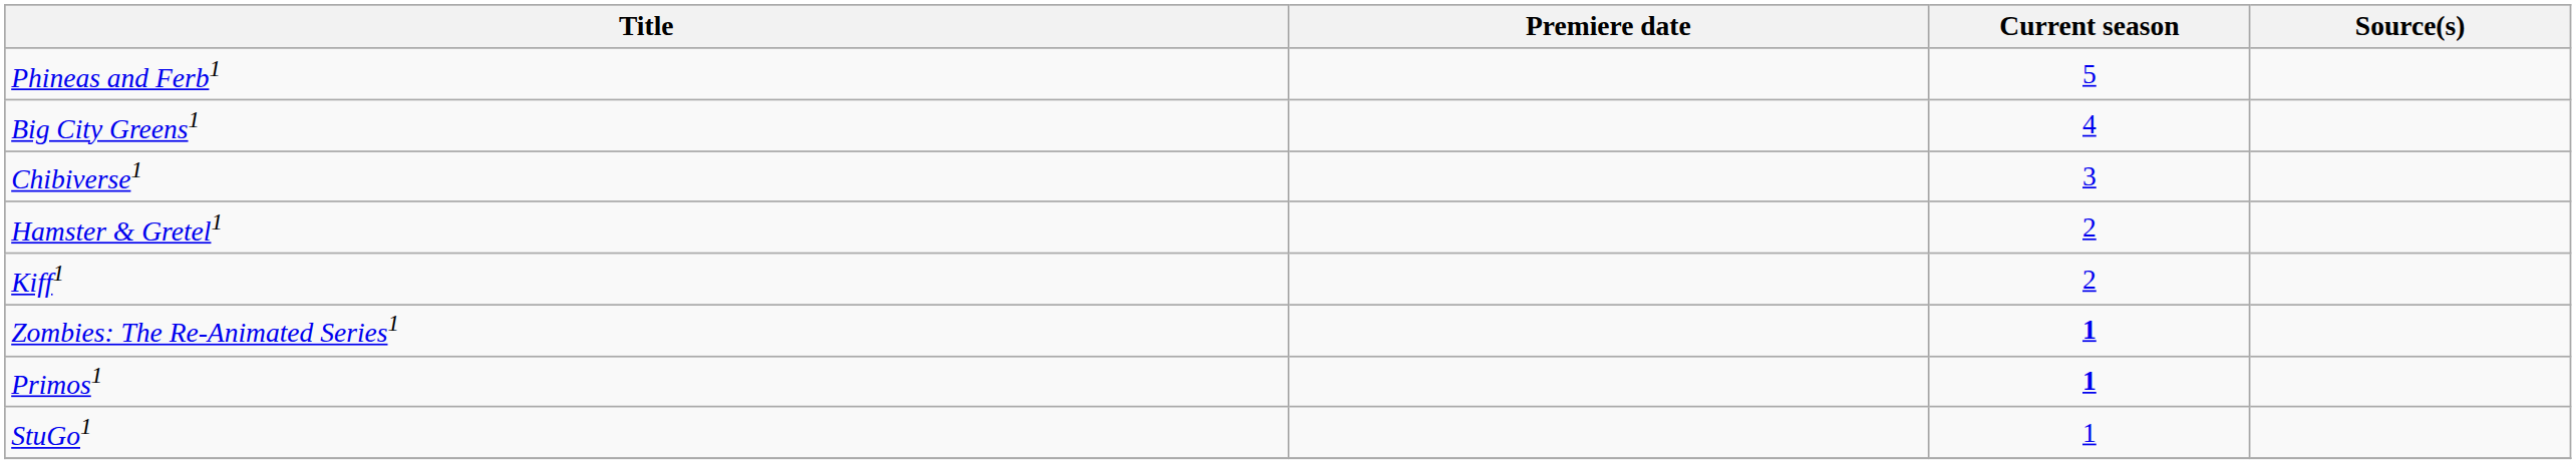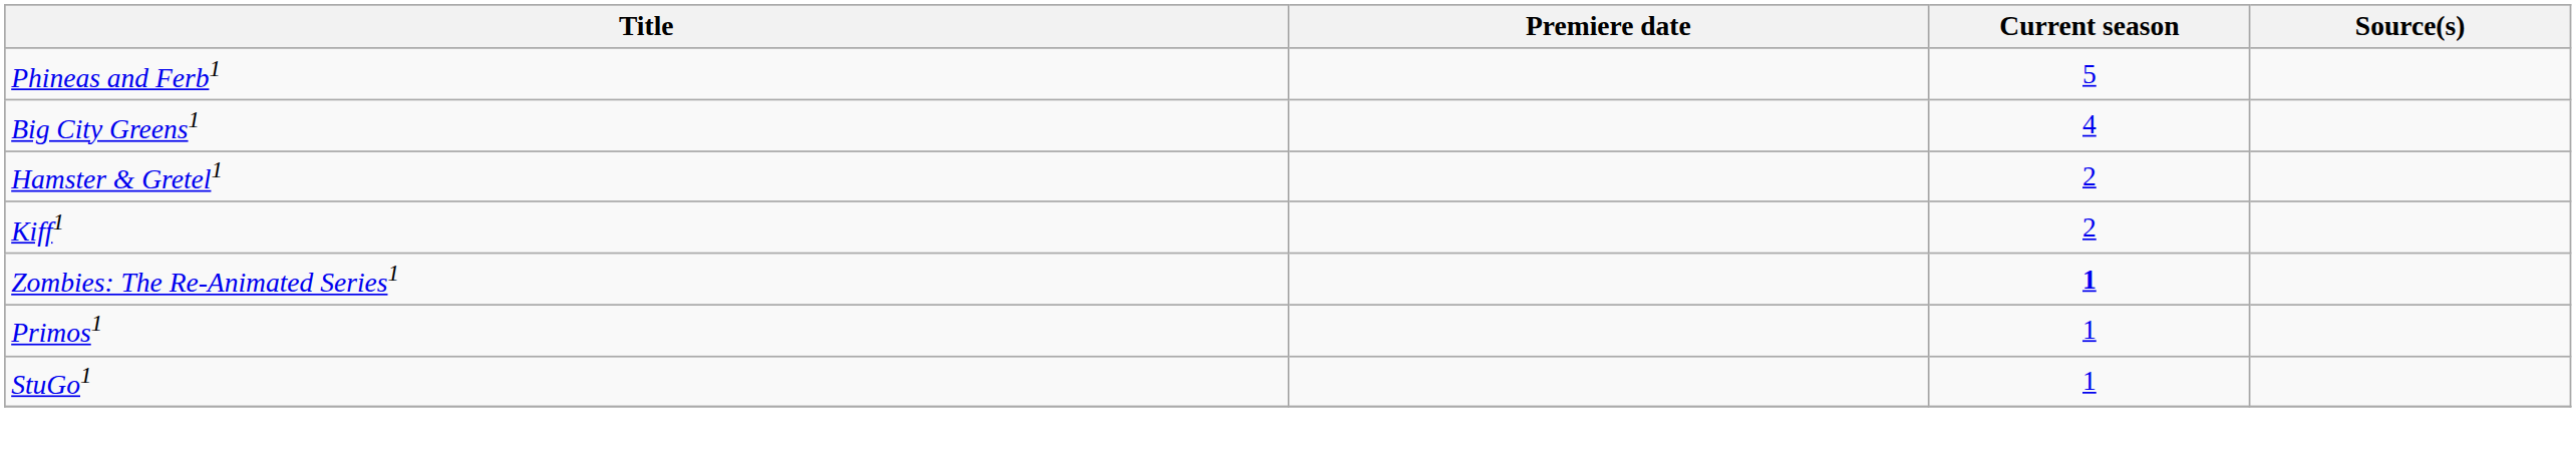- row: Chibiverse1 | 3
Primos1 | Current season: bold -> normal
